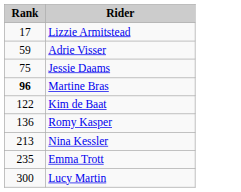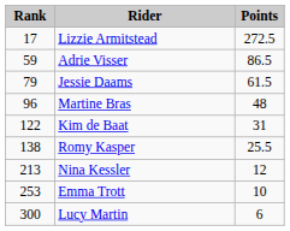+ column: Points | 272.5 | 86.5 | 61.5 | 48 | 31 | 25.5 | 12 | 10 | 6
Jessie Daams | Rank: 75 -> 79
Martine Bras | Rank: bold -> normal
Romy Kasper | Rank: 136 -> 138
Emma Trott | Rank: 235 -> 253
